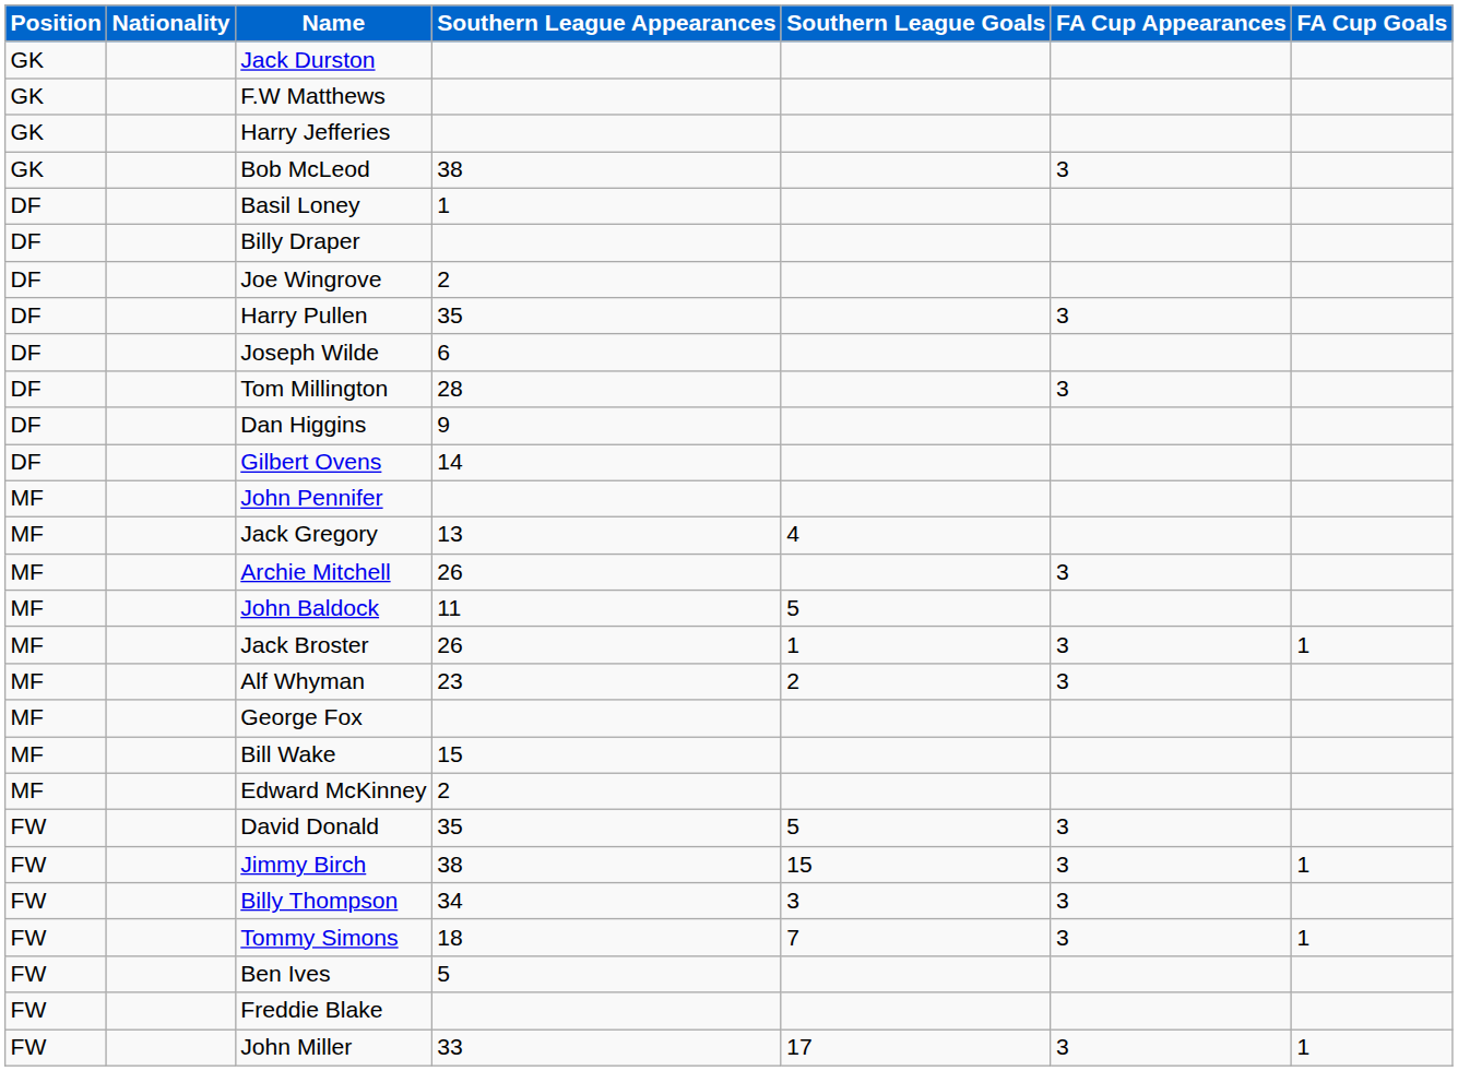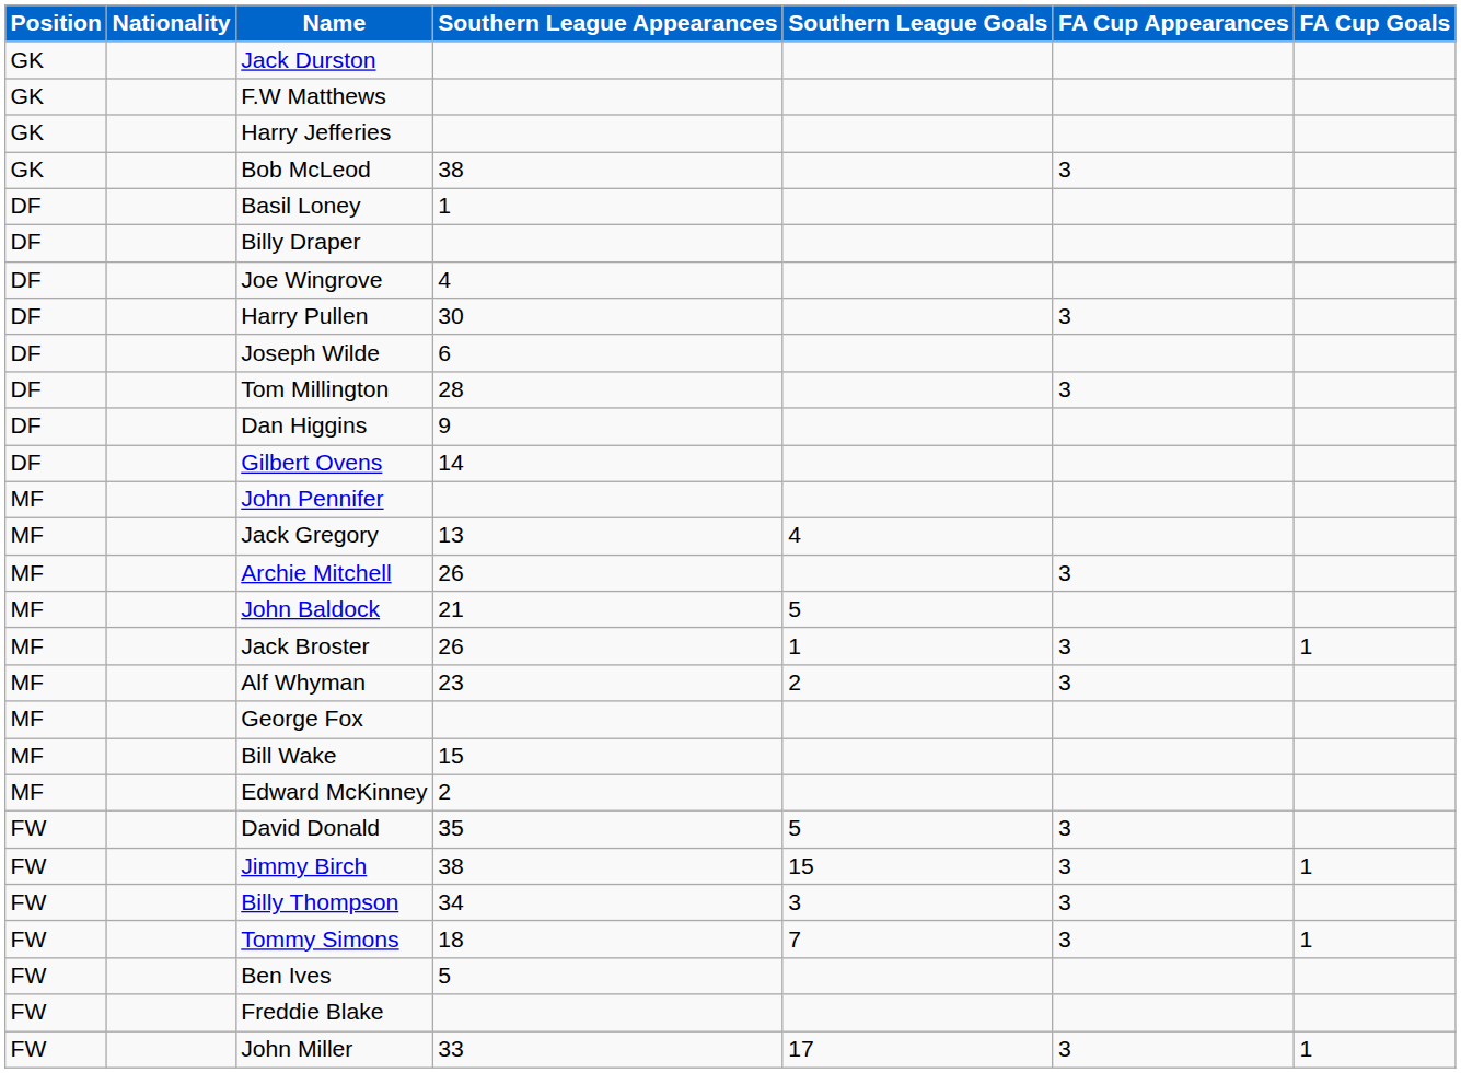Joe Wingrove | Southern League Appearances: 2 -> 4
Harry Pullen | Southern League Appearances: 35 -> 30
John Baldock | Southern League Appearances: 11 -> 21
